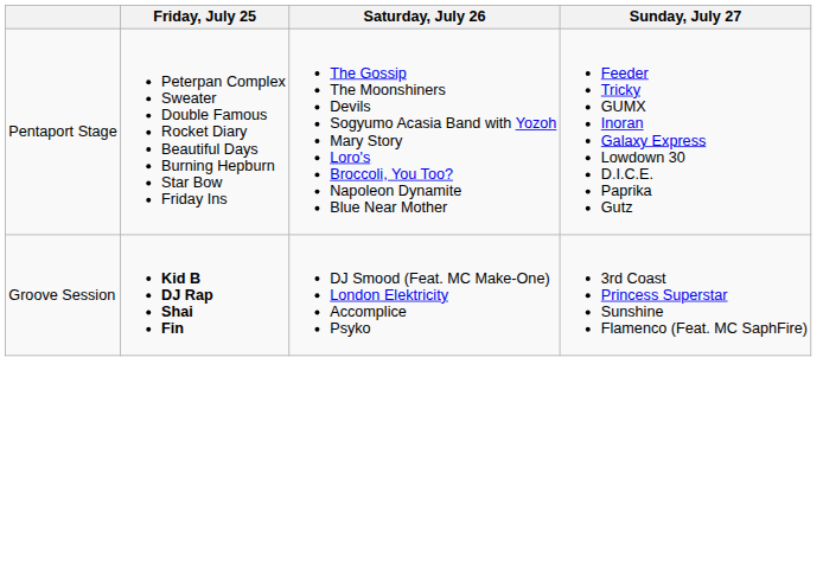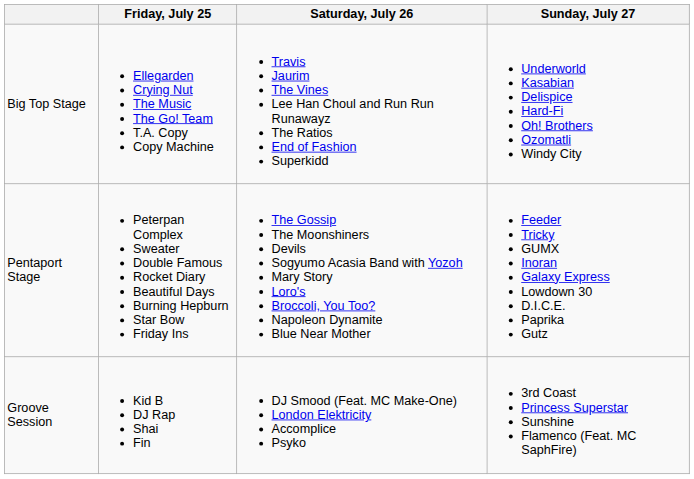+ row: Big Top Stage | Ellegarden Crying Nut The Music The Go! Team T.A. Copy Copy Machine | Travis Jaurim The Vines Lee Han Choul and Run Run Runawayz The Ratios End of Fashion Superkidd | Underworld Kasabian Delispice Hard-Fi Oh! Brothers Ozomatli Windy City
Groove Session | Friday, July 25: bold -> normal
